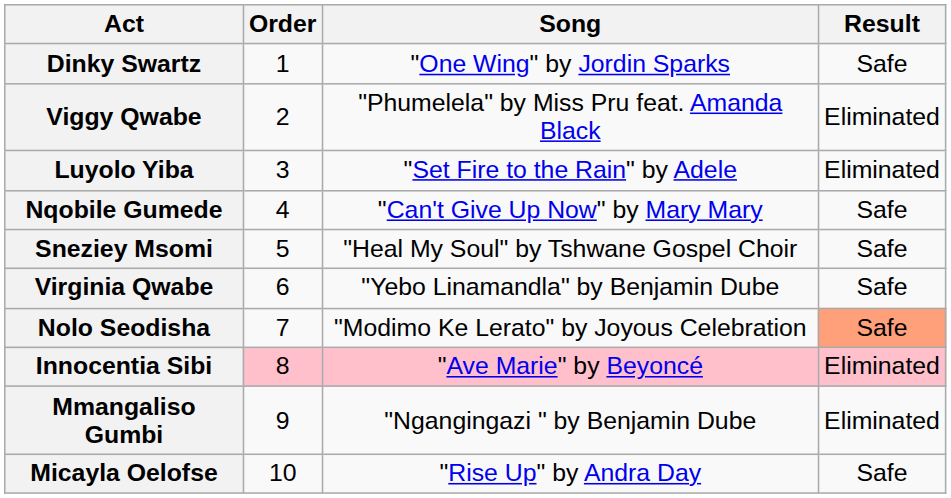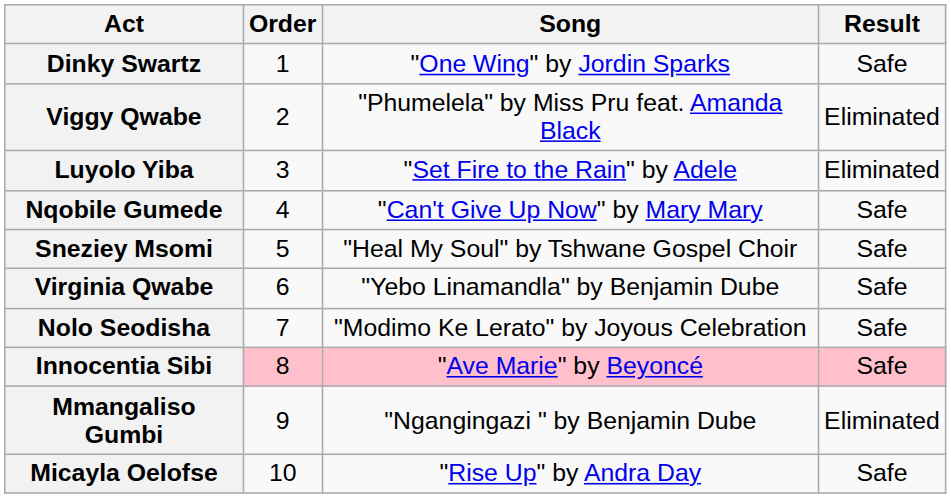Nolo Seodisha | Result: lightsalmon background -> no background
Innocentia Sibi | Result: Eliminated -> Safe
